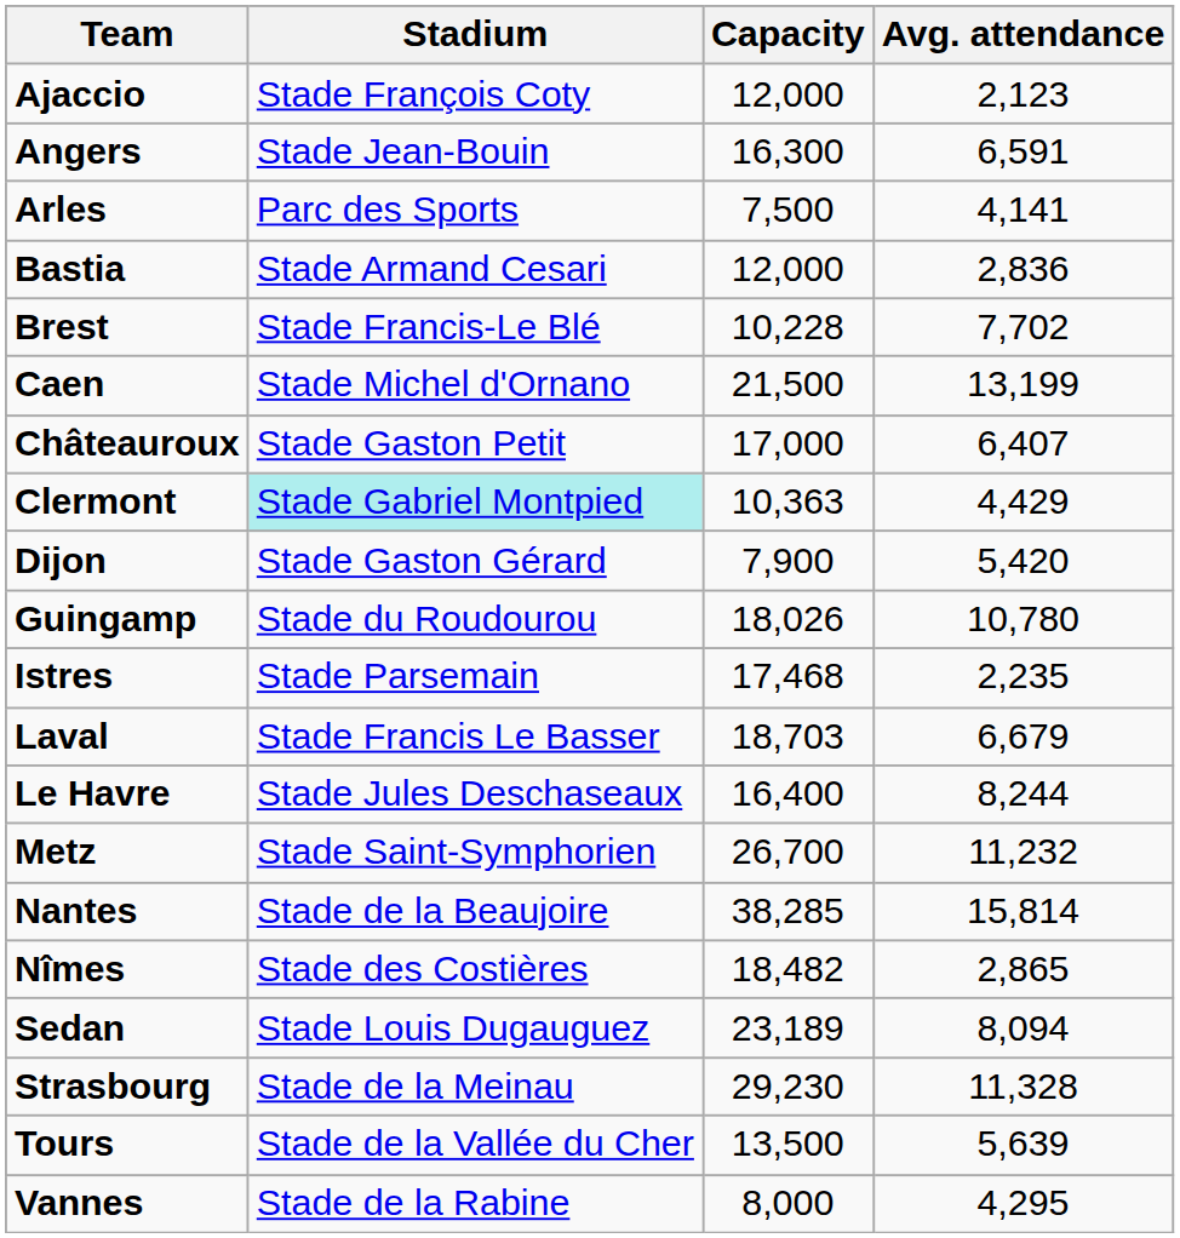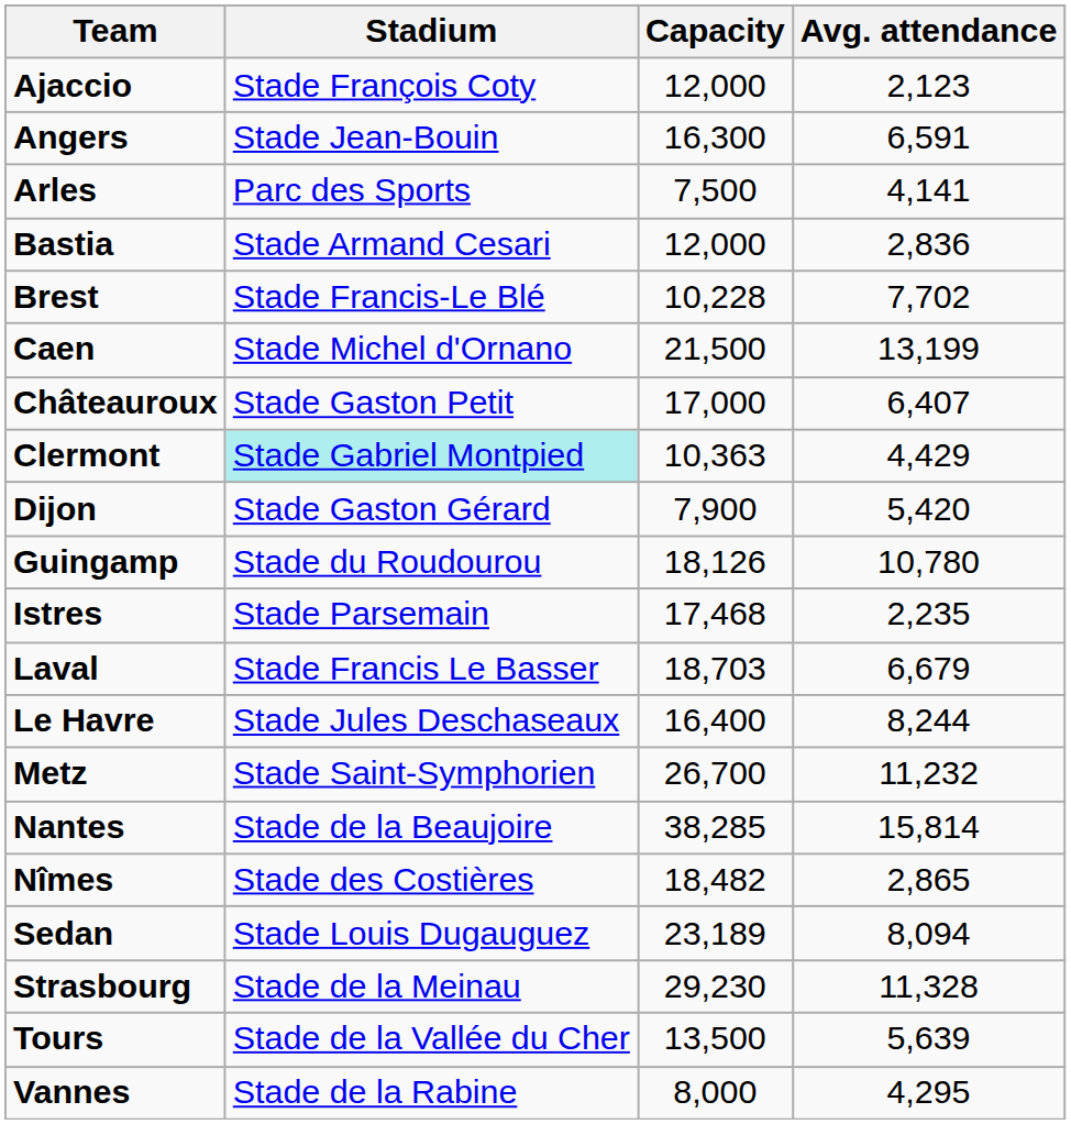Guingamp | Capacity: 18,026 -> 18,126
